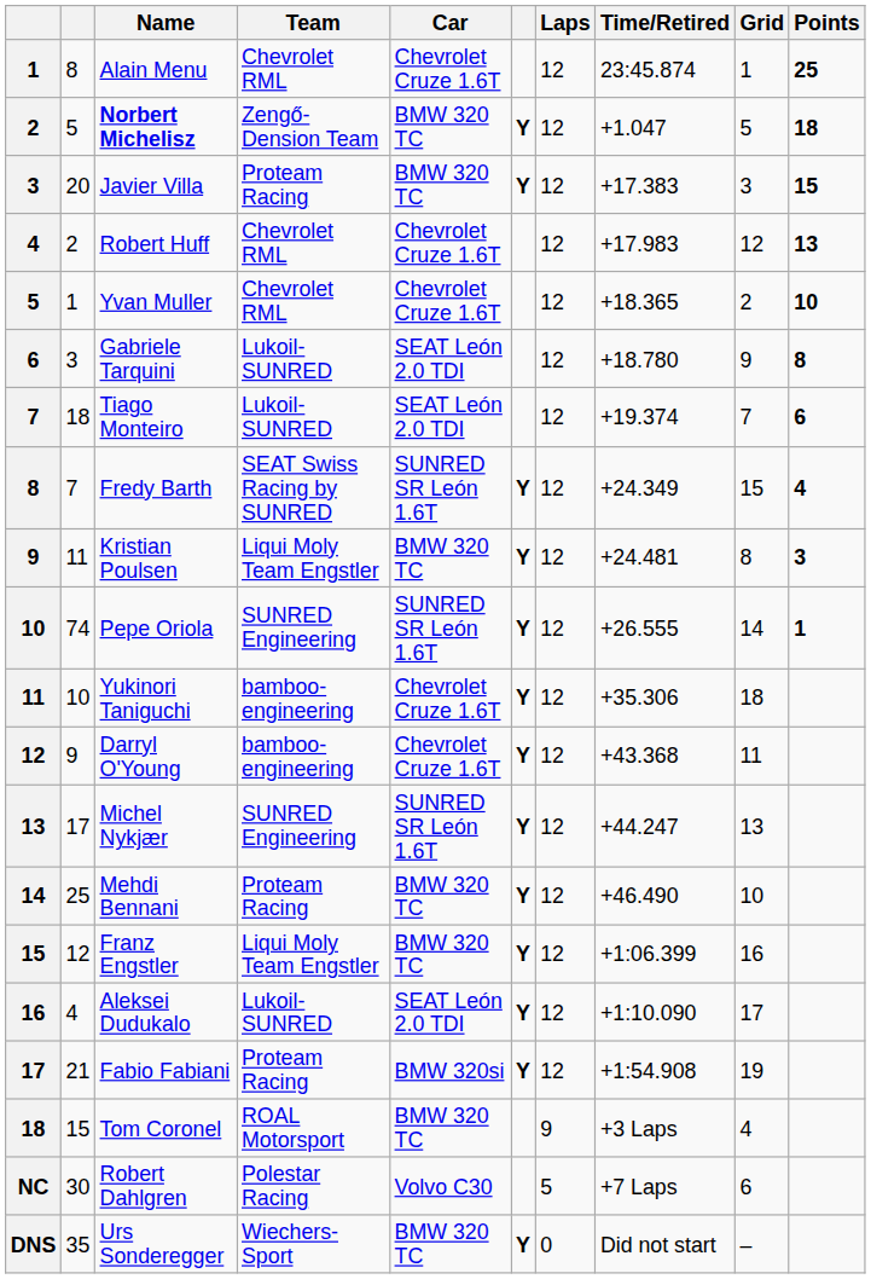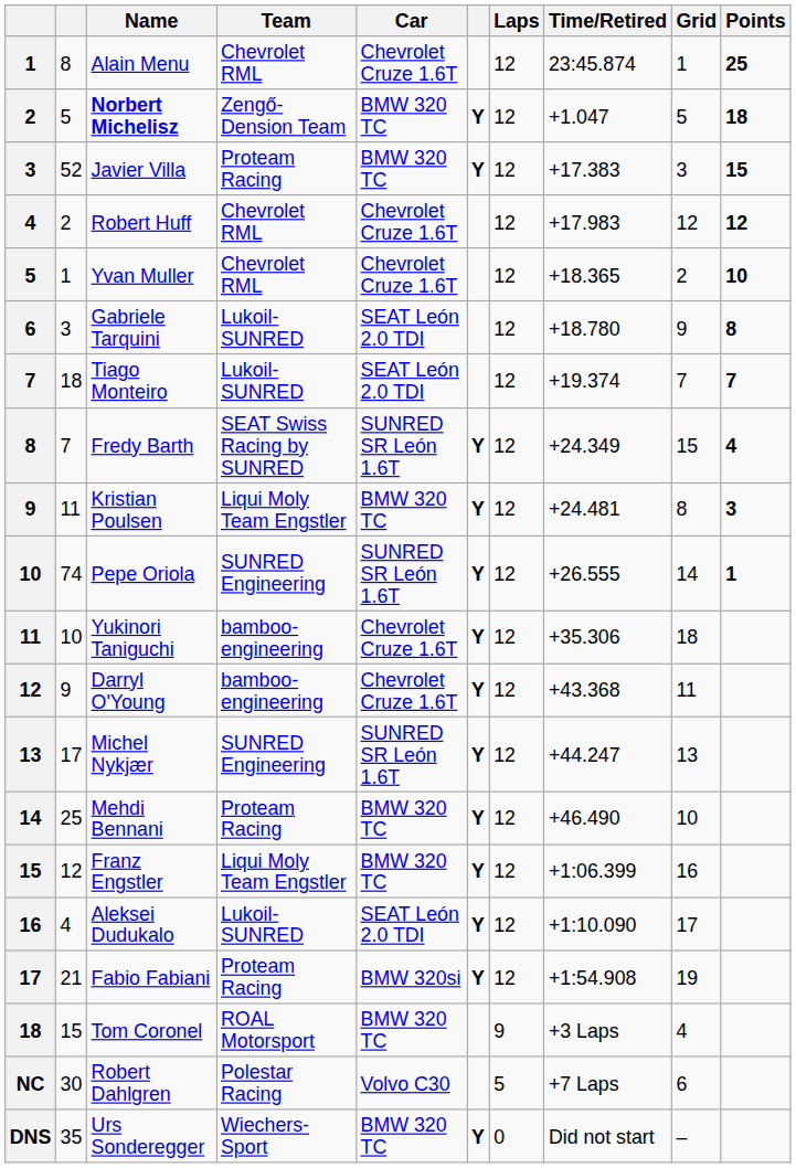Javier Villa | column 2: 20 -> 52
Robert Huff | Points: 13 -> 12
Tiago Monteiro | Points: 6 -> 7
